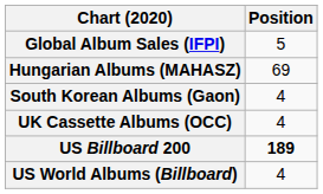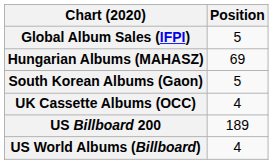South Korean Albums (Gaon) | Position: 4 -> 5
US Billboard 200 | Position: bold -> normal
